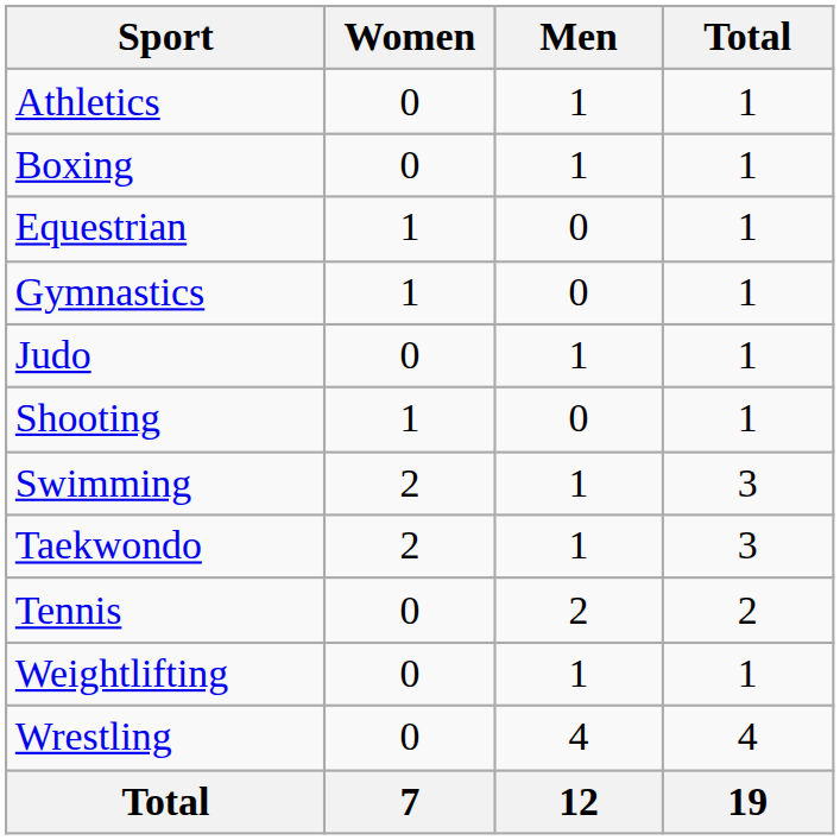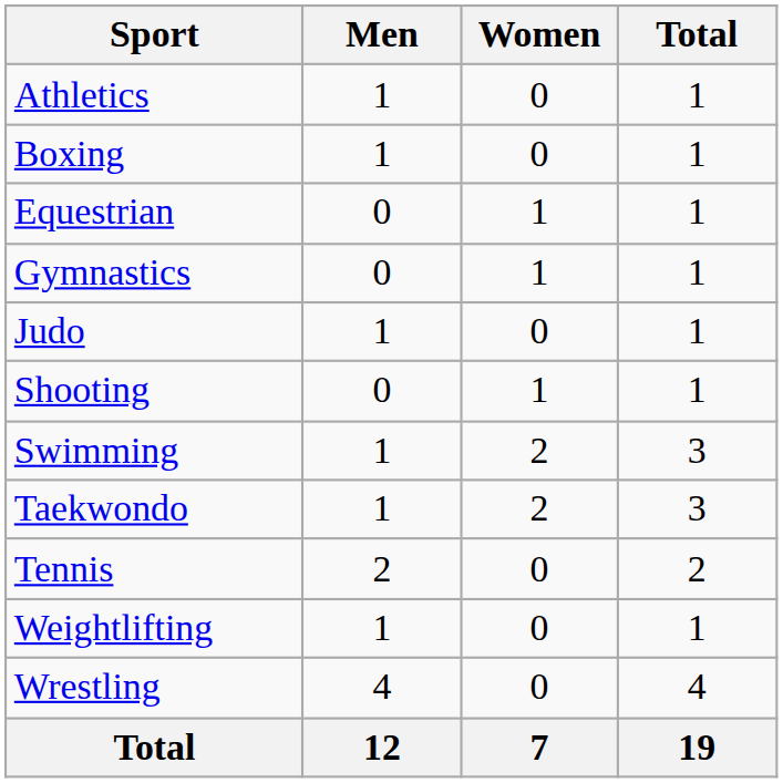columns swapped: Men <-> Women
